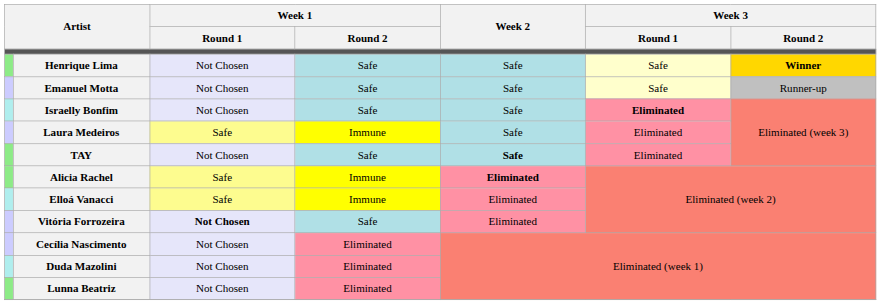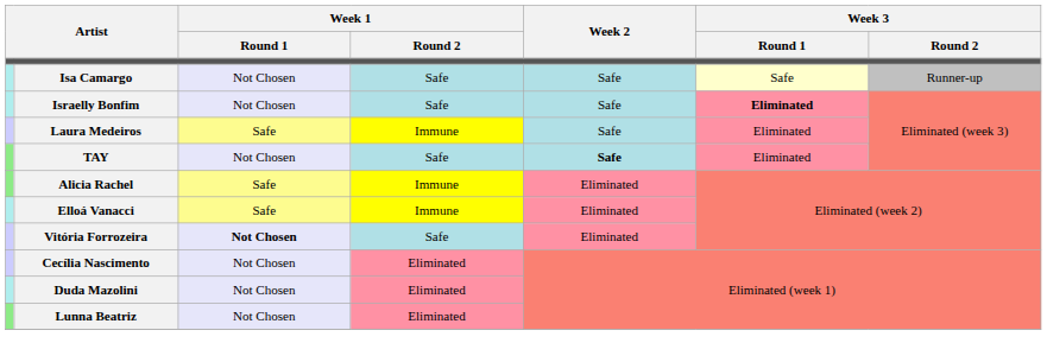- row: Henrique Lima | Not Chosen | Safe | Safe | Safe | Winner
- row: Emanuel Motta | Not Chosen | Safe | Safe | Safe | Runner-up
+ row: Isa Camargo | Not Chosen | Safe | Safe | Safe | Runner-up
Alicia Rachel | Week 2: bold -> normal
